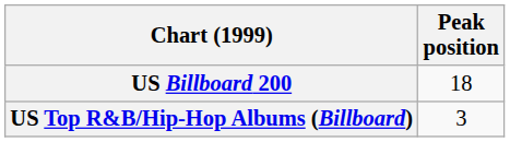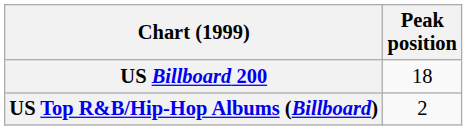US Top R&B/Hip-Hop Albums (Billboard) | Peak position: 3 -> 2
